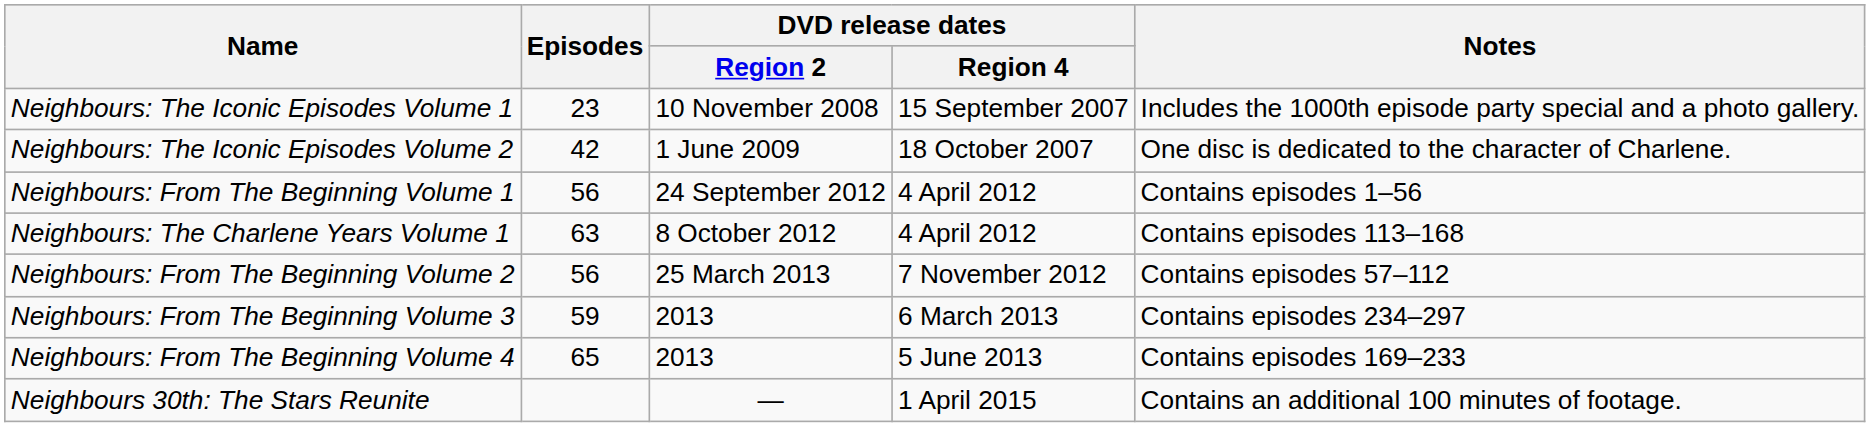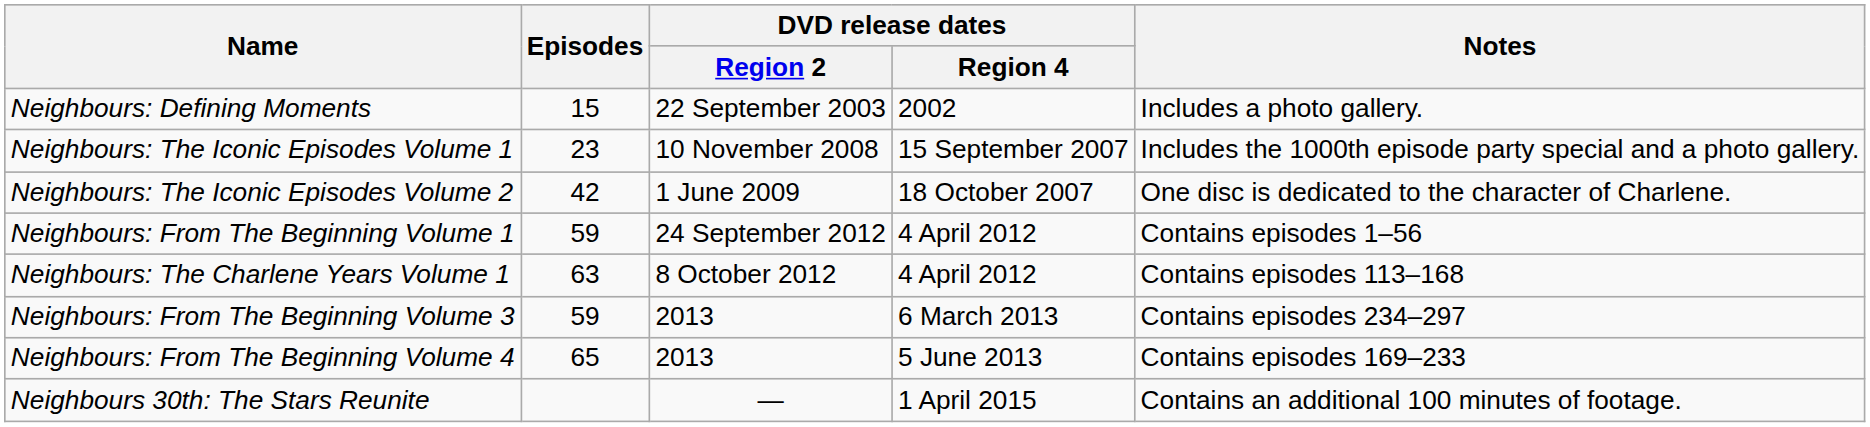+ row: Neighbours: Defining Moments | 15 | 22 September 2003 | 2002 | Includes a photo gallery.
Neighbours: From The Beginning Volume 1 | Episodes: 56 -> 59
- row: Neighbours: From The Beginning Volume 2 | 56 | 25 March 2013 | 7 November 2012 | Contains episodes 57–112
